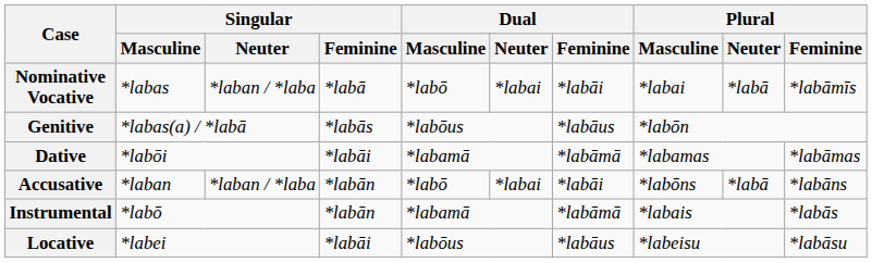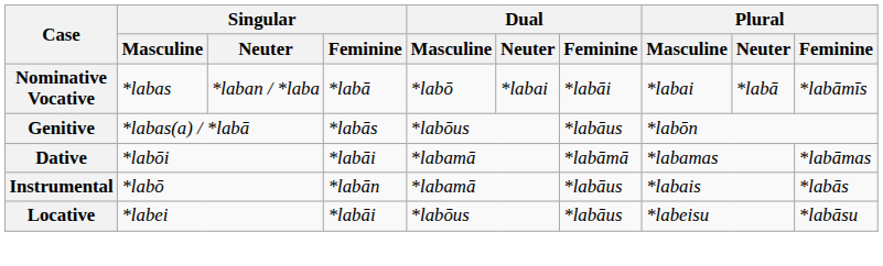- row: Accusative | *laban | *laban / *laba | *labān | *labō | *labai | *labāi | *labōns | *labā | *labāns
Instrumental | Dual / Feminine: *labāmā -> *labāus
